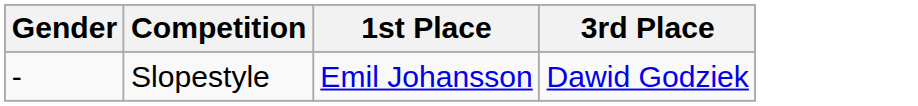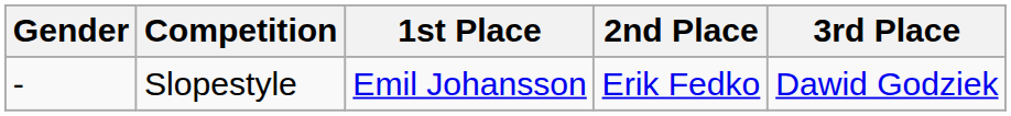+ column: 2nd Place | Erik Fedko
